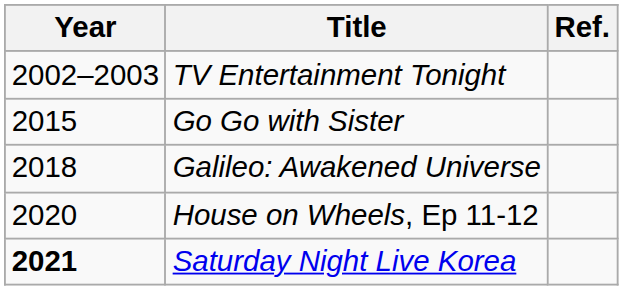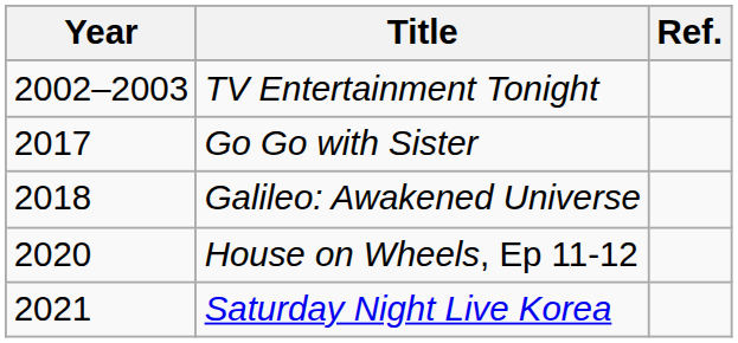Go Go with Sister | Year: 2015 -> 2017
Saturday Night Live Korea | Year: bold -> normal
